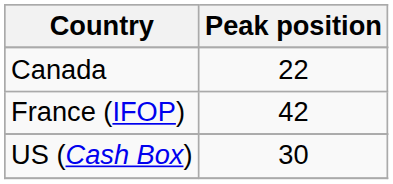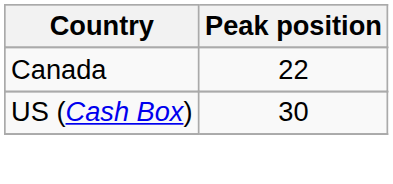- row: France (IFOP) | 42
